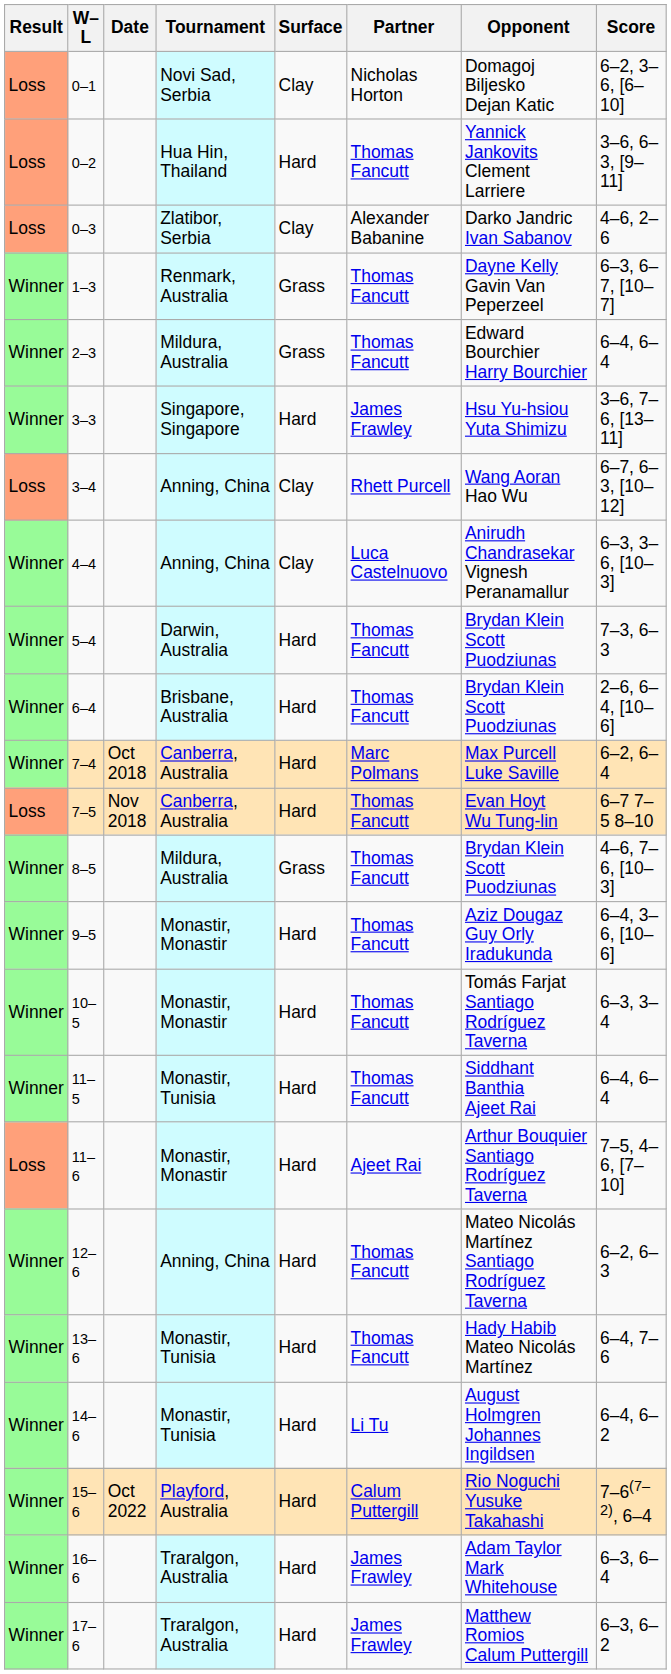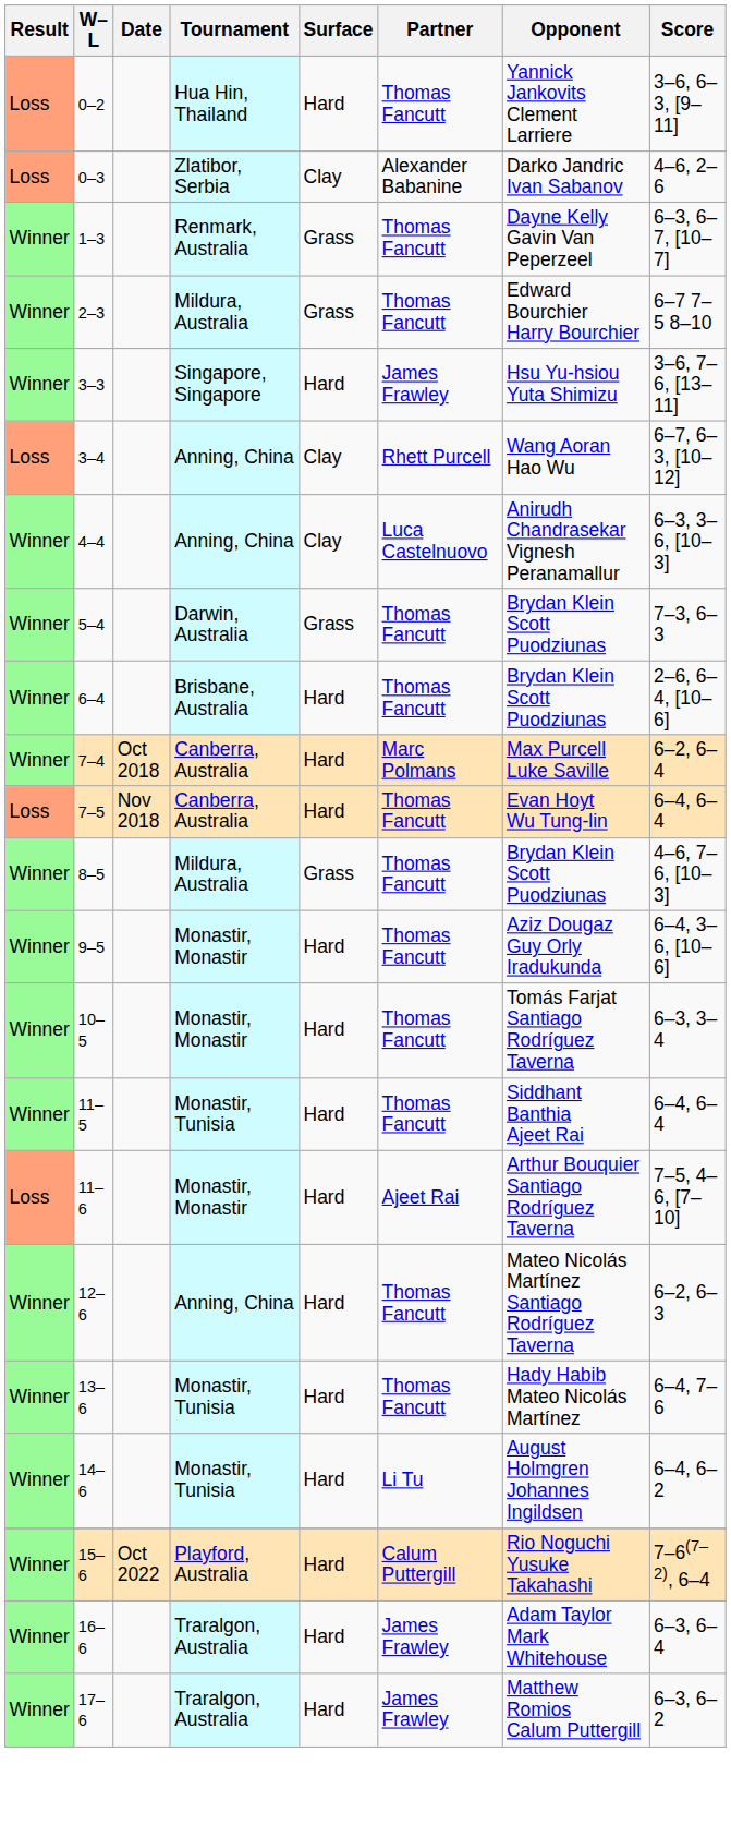- row: Loss | 0–1 | Novi Sad, Serbia | Clay | Nicholas Horton | Domagoj Biljesko Dejan Katic | 6–2, 3–6, [6–10]
2–3 | Score: 6–4, 6–4 -> 6–7 7–5 8–10
5–4 | Surface: Hard -> Grass
7–5 | Score: 6–7 7–5 8–10 -> 6–4, 6–4
